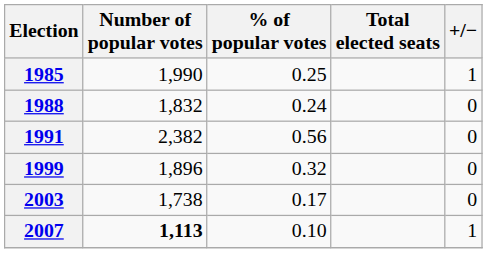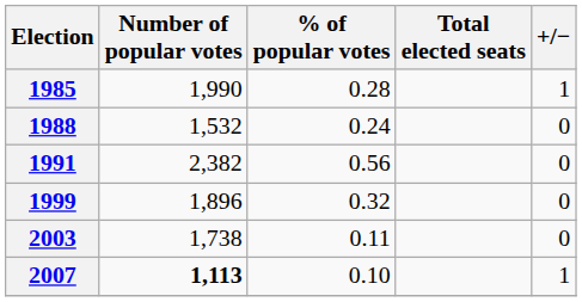1985 | % of popular votes: 0.25 -> 0.28
1988 | Number of popular votes: 1,832 -> 1,532
2003 | % of popular votes: 0.17 -> 0.11
